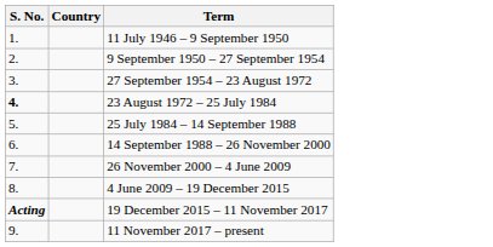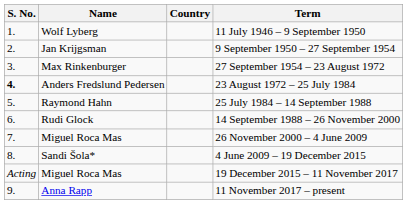+ column: Name | Wolf Lyberg | Jan Krijgsman | Max Rinkenburger | Anders Fredslund Pedersen | Raymond Hahn | Rudi Glock | Miguel Roca Mas | Sandi Šola* | Miguel Roca Mas | Anna Rapp
19 December 2015 – 11 November 2017 | S. No.: bold -> normal
